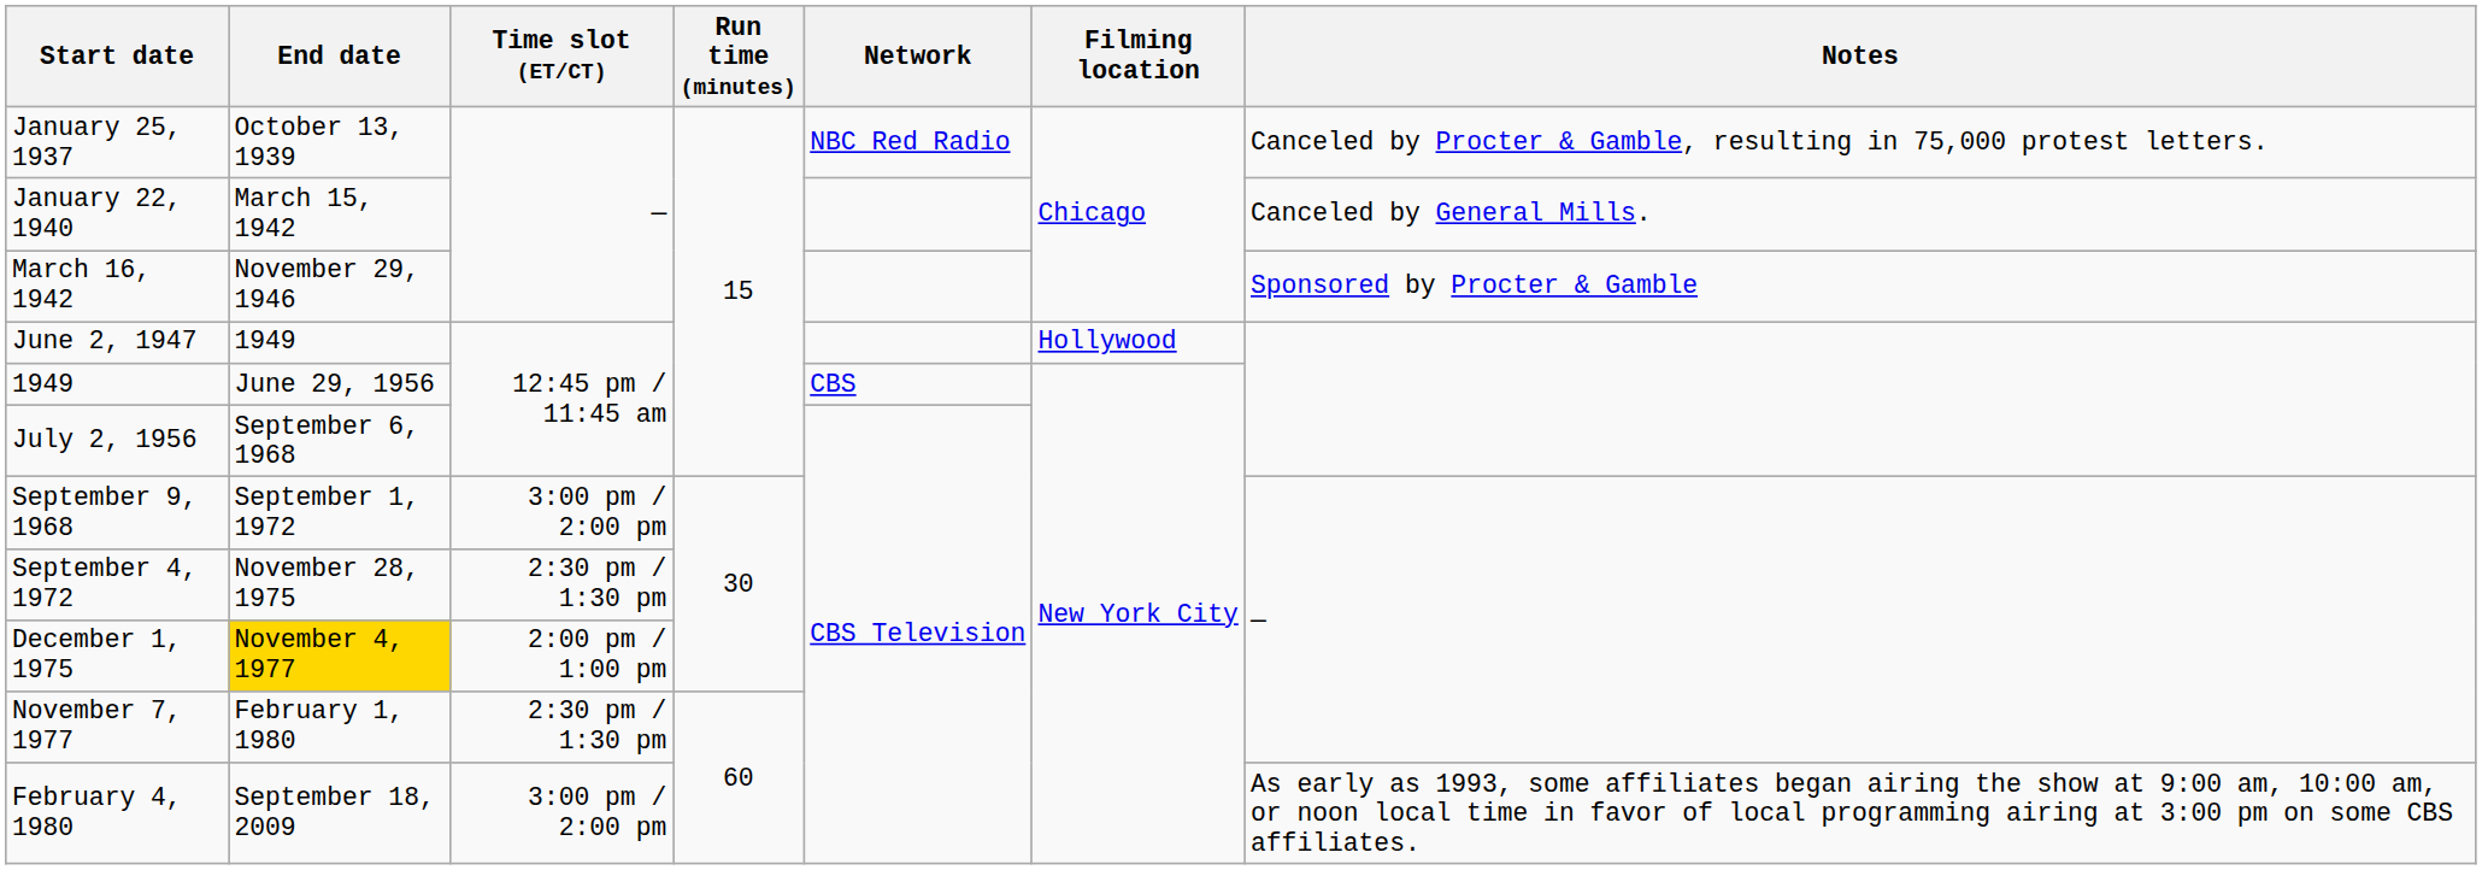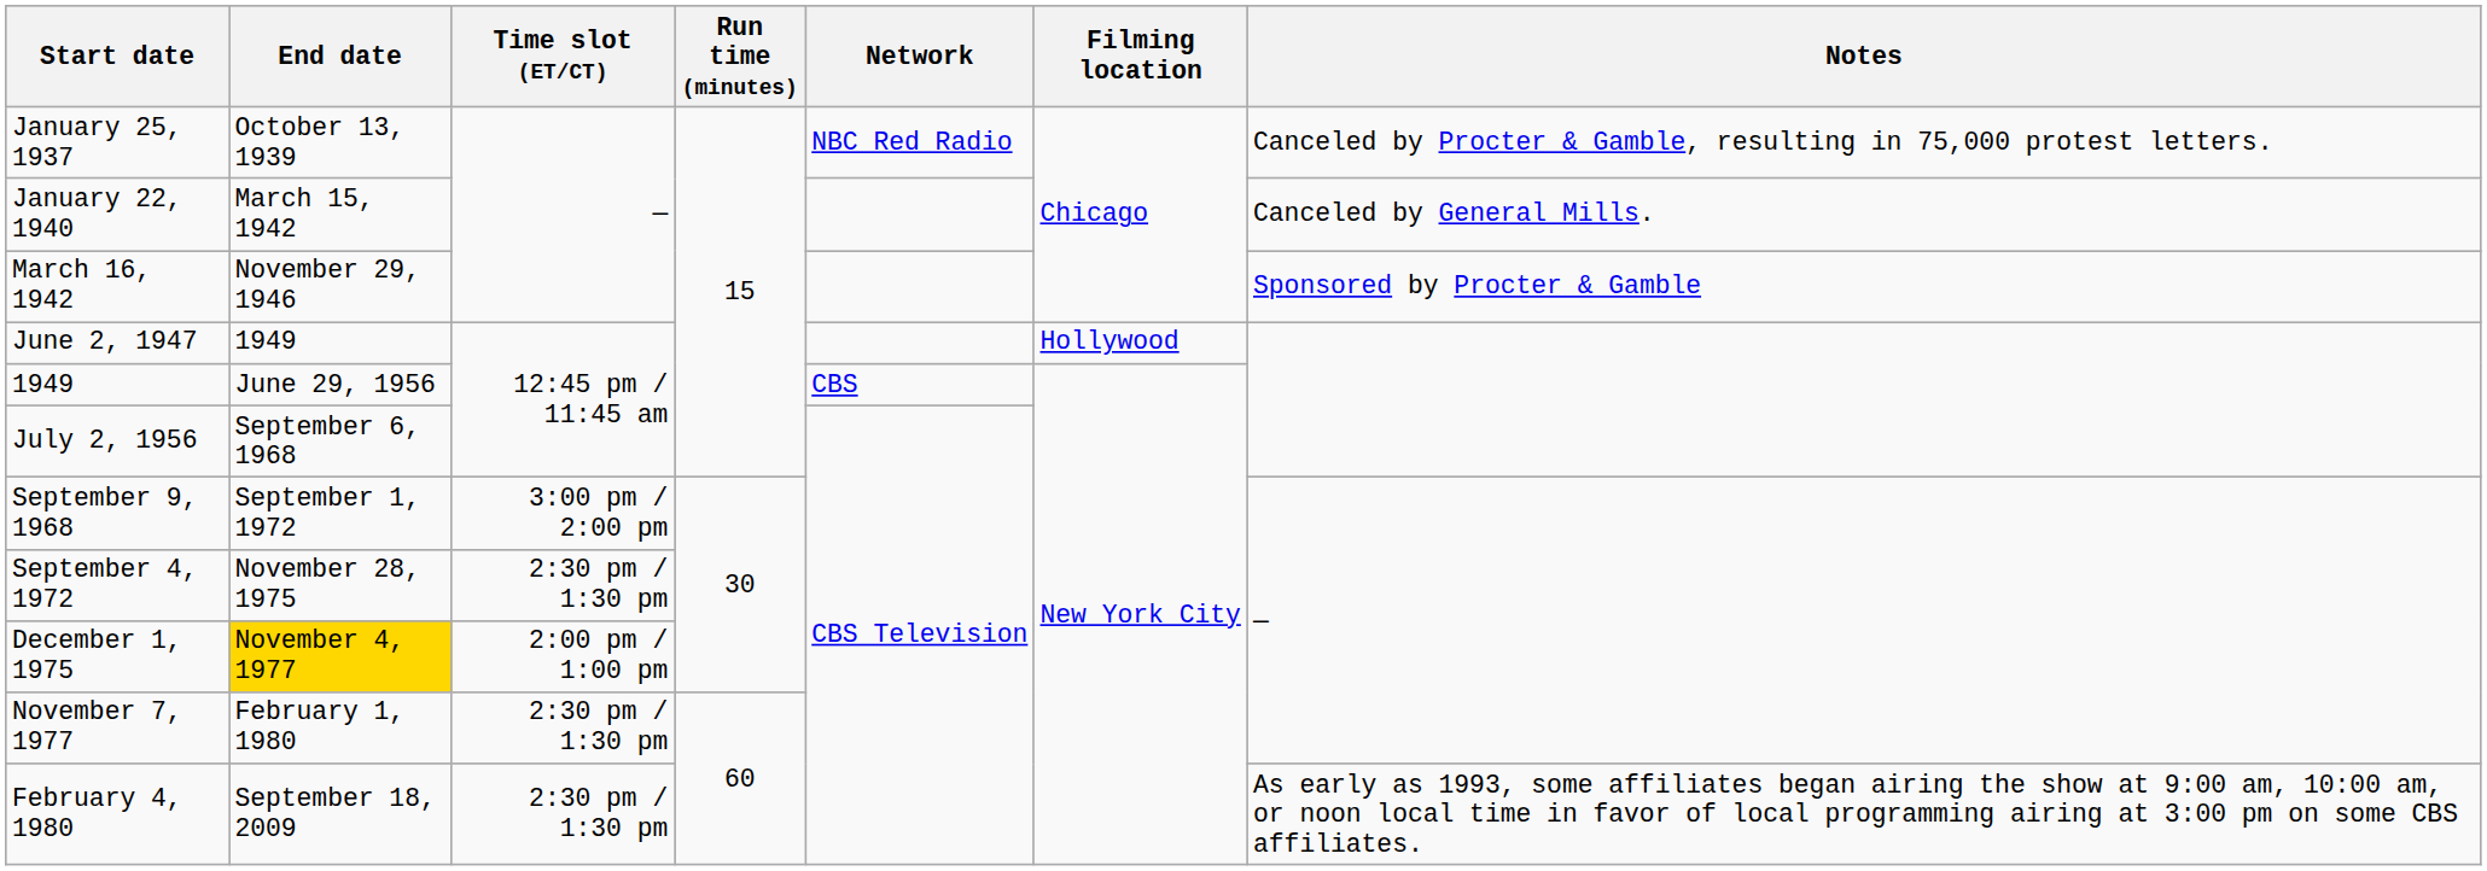February 4, 1980 | Time slot (ET/CT): 3:00 pm / 2:00 pm -> 2:30 pm / 1:30 pm
